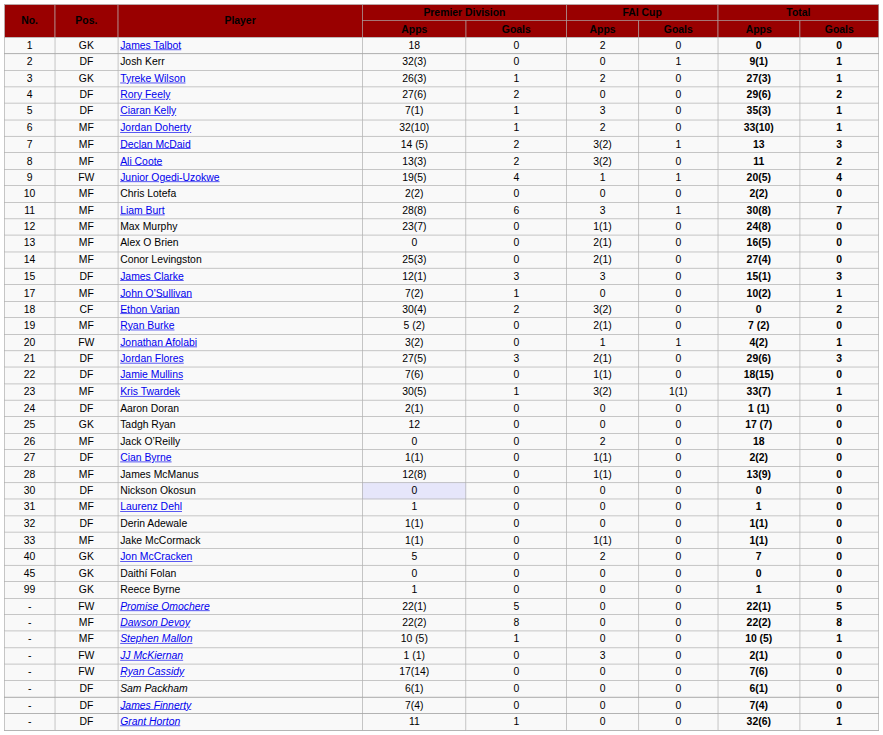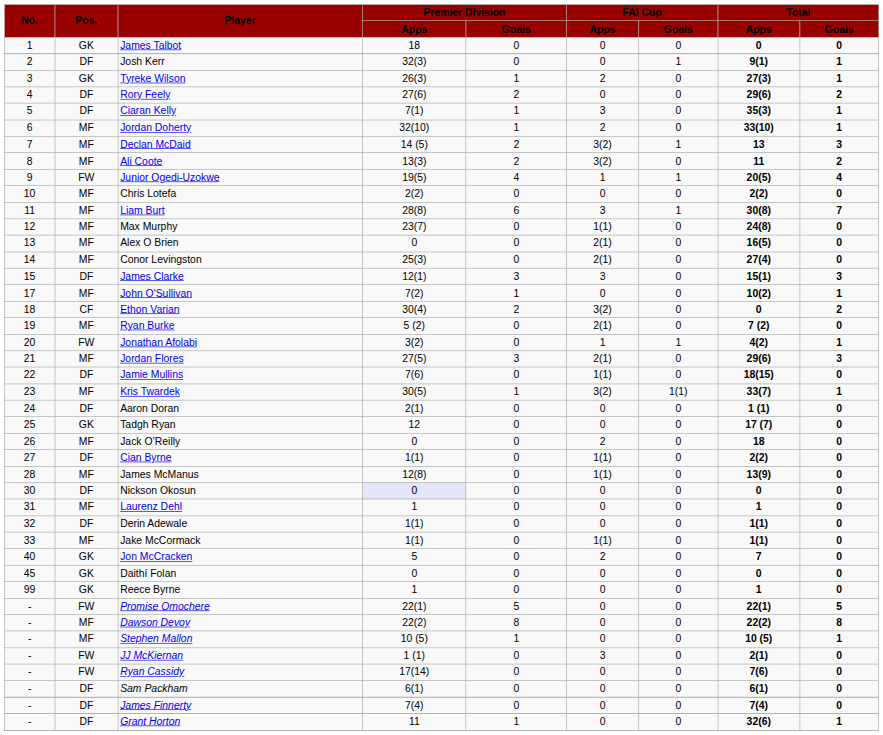James Talbot | FAI Cup / Apps: 2 -> 0
Jordan Flores | Pos.: DF -> MF
